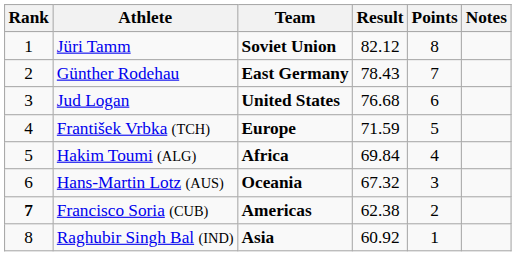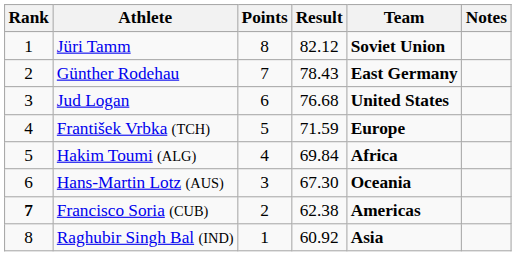columns swapped: Team <-> Points
Hans-Martin Lotz (AUS) | Result: 67.32 -> 67.30
